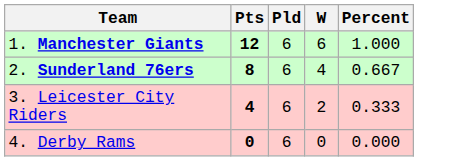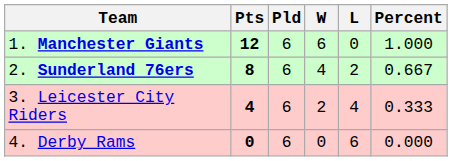+ column: L | 0 | 2 | 4 | 6
